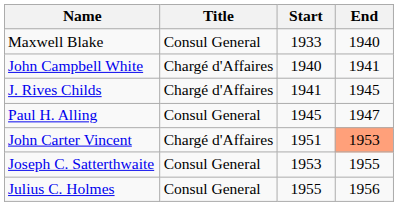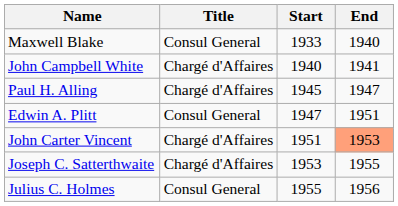- row: J. Rives Childs | Chargé d'Affaires | 1941 | 1945
Paul H. Alling | Title: Consul General -> Chargé d'Affaires
+ row: Edwin A. Plitt | Consul General | 1947 | 1951
Joseph C. Satterthwaite | Title: Consul General -> Chargé d'Affaires
